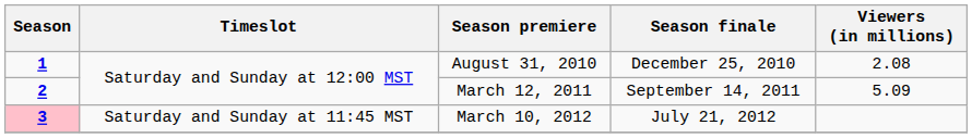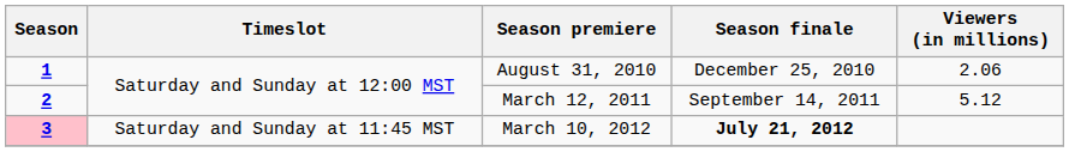August 31, 2010 | Viewers (in millions): 2.08 -> 2.06
March 12, 2011 | Viewers (in millions): 5.09 -> 5.12
March 10, 2012 | Season finale: normal -> bold
